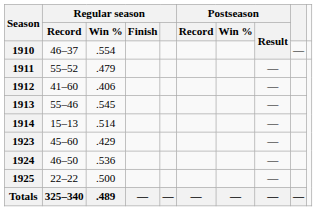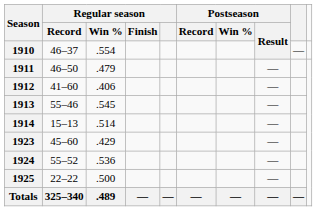1911 | Regular season / Record: 55–52 -> 46–50
1924 | Regular season / Record: 46–50 -> 55–52
